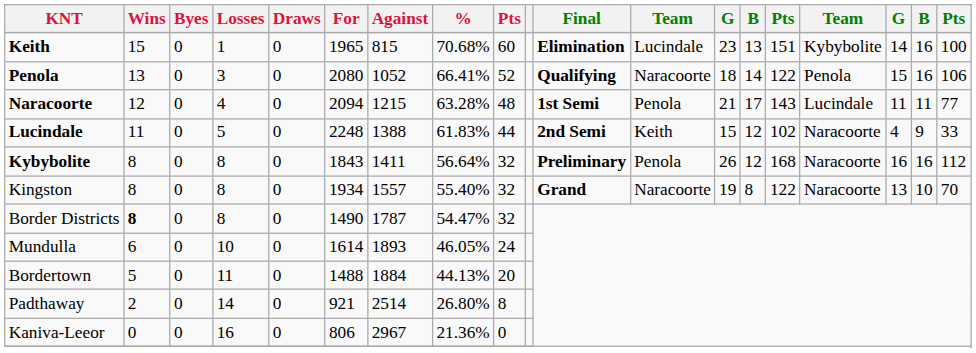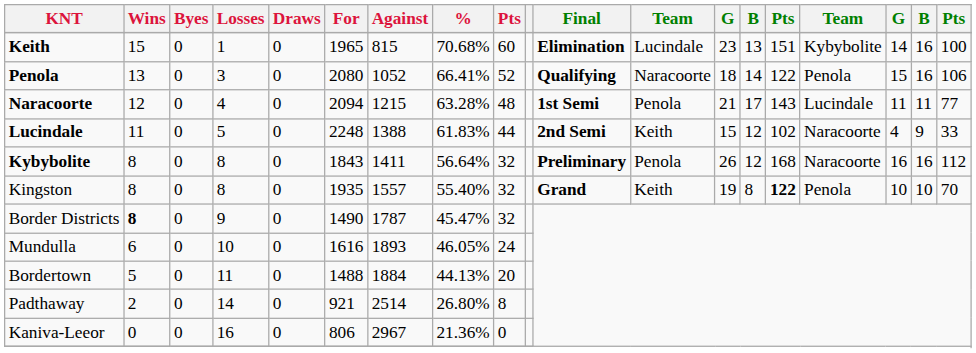Kingston | For: 1934 -> 1935
Kingston | column 12: Naracoorte -> Keith
Kingston | column 15: normal -> bold
Kingston | column 16: Naracoorte -> Penola
Kingston | column 17: 13 -> 10
Border Districts | Losses: 8 -> 9
Border Districts | %: 54.47% -> 45.47%
Mundulla | For: 1614 -> 1616
